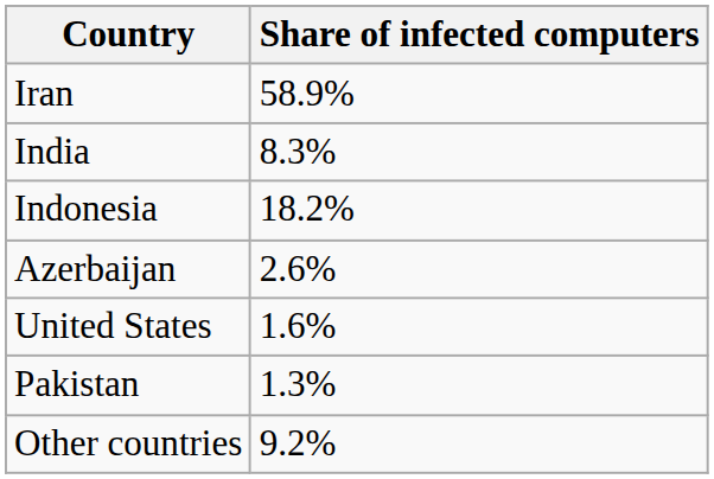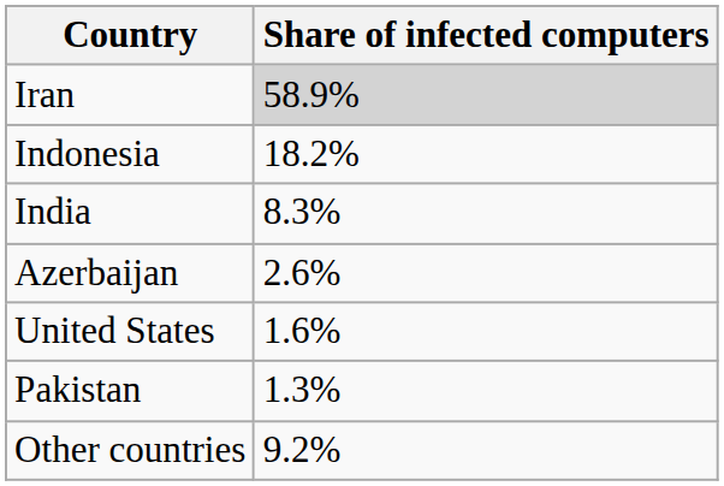Iran | Share of infected computers: no background -> lightgrey background
rows swapped: Indonesia <-> India
